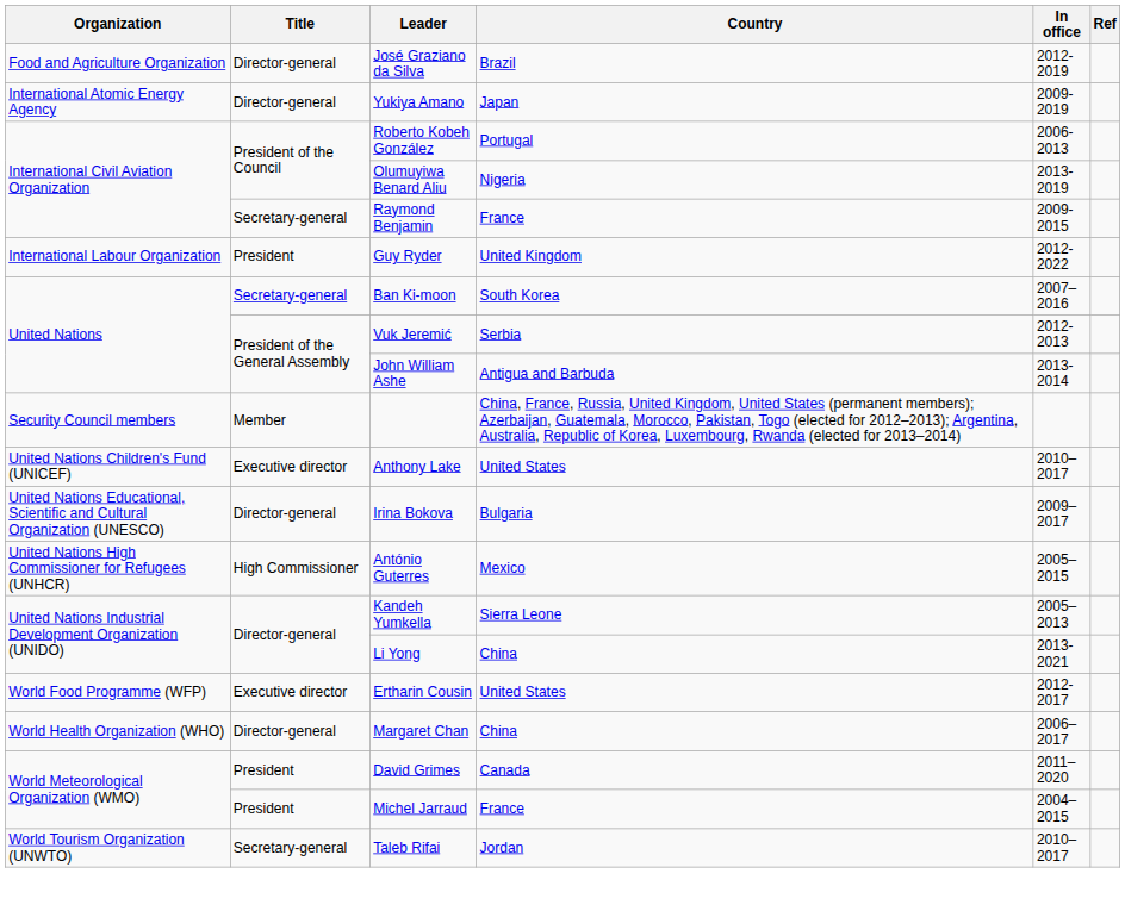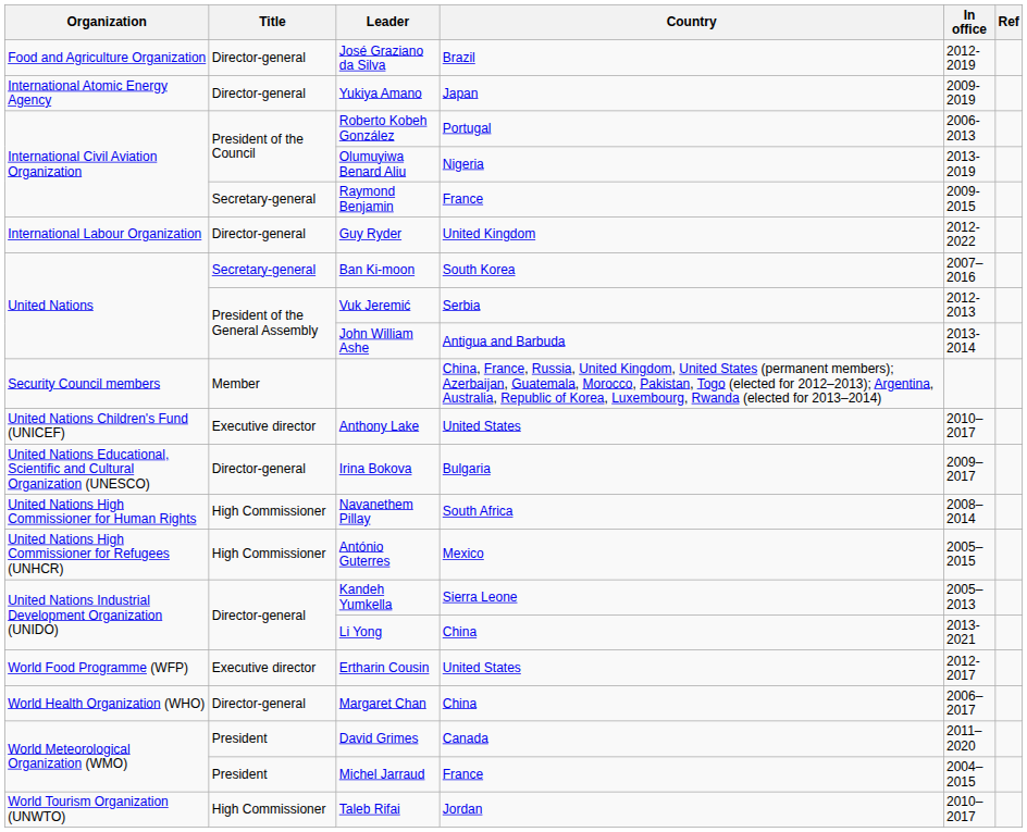Guy Ryder | Title: President -> Director-general
+ row: United Nations High Commissioner for Human Rights | High Commissioner | Navanethem Pillay | South Africa | 2008–2014
Taleb Rifai | Title: Secretary-general -> High Commissioner
